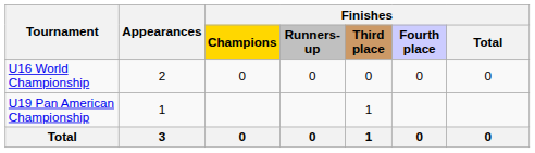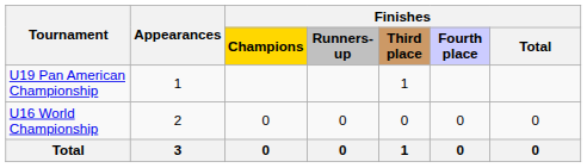rows swapped: U16 World Championship <-> U19 Pan American Championship
